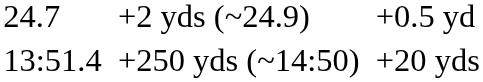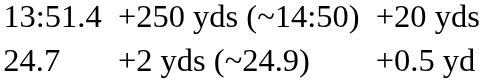rows swapped: 24.7 <-> 13:51.4
